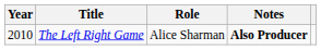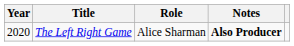The Left Right Game | Year: 2010 -> 2020
